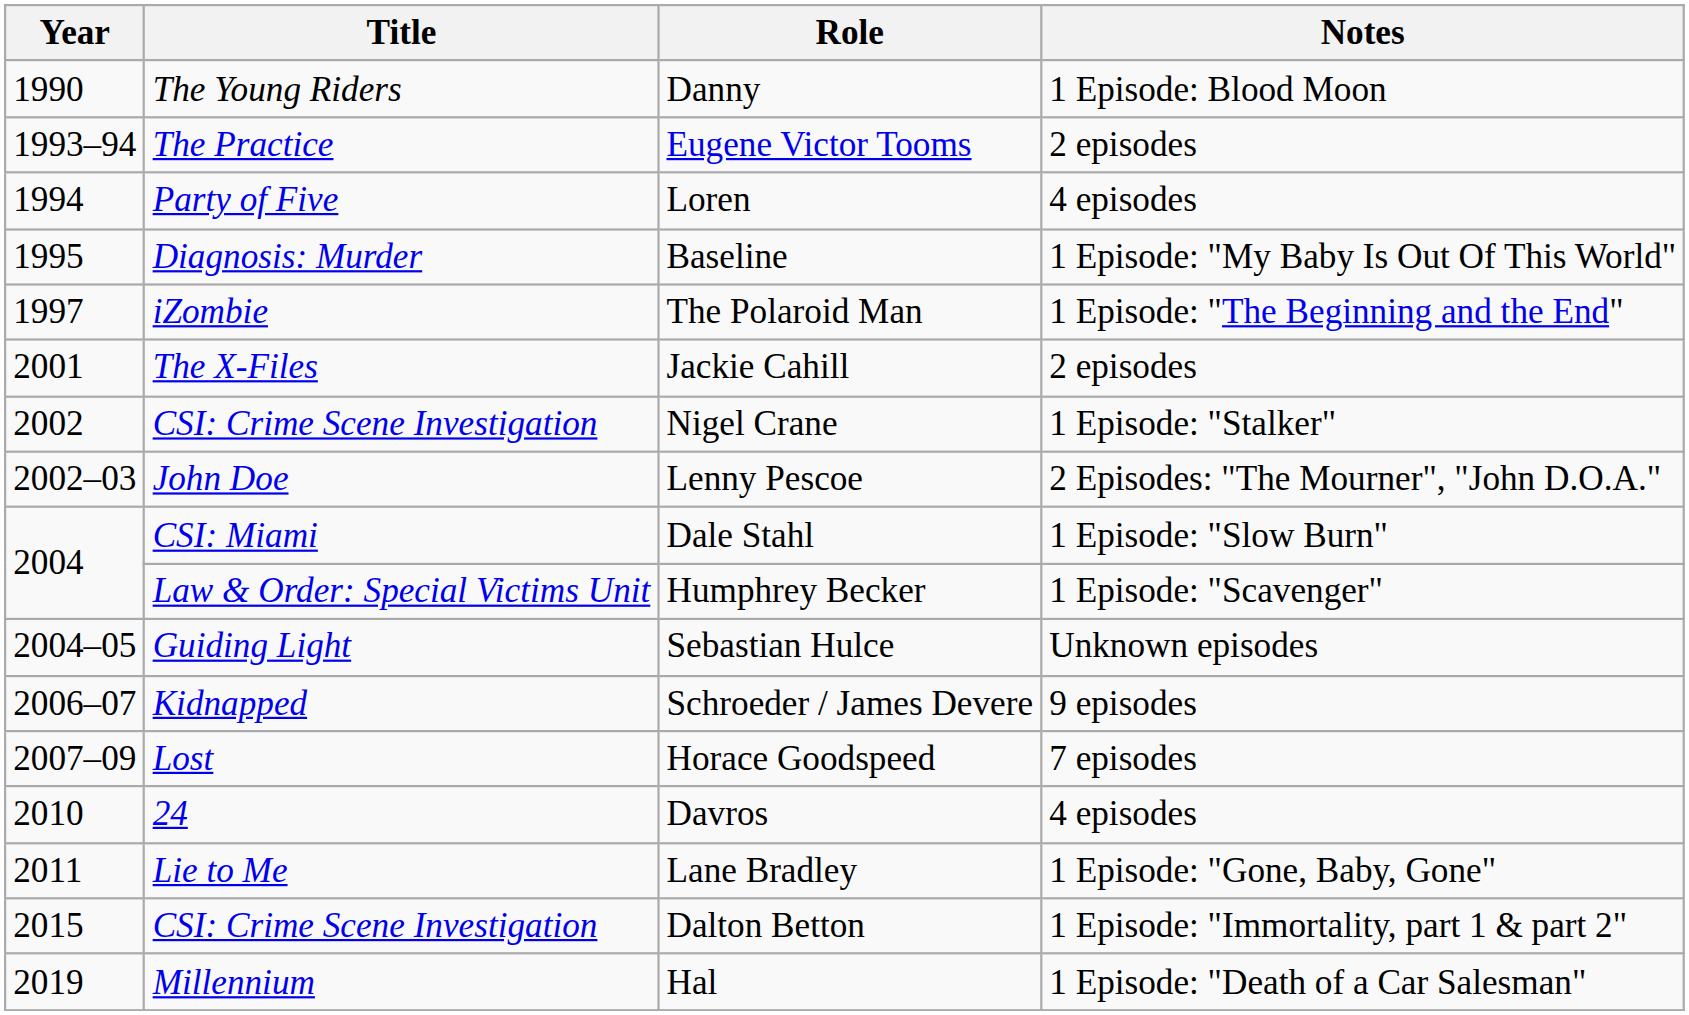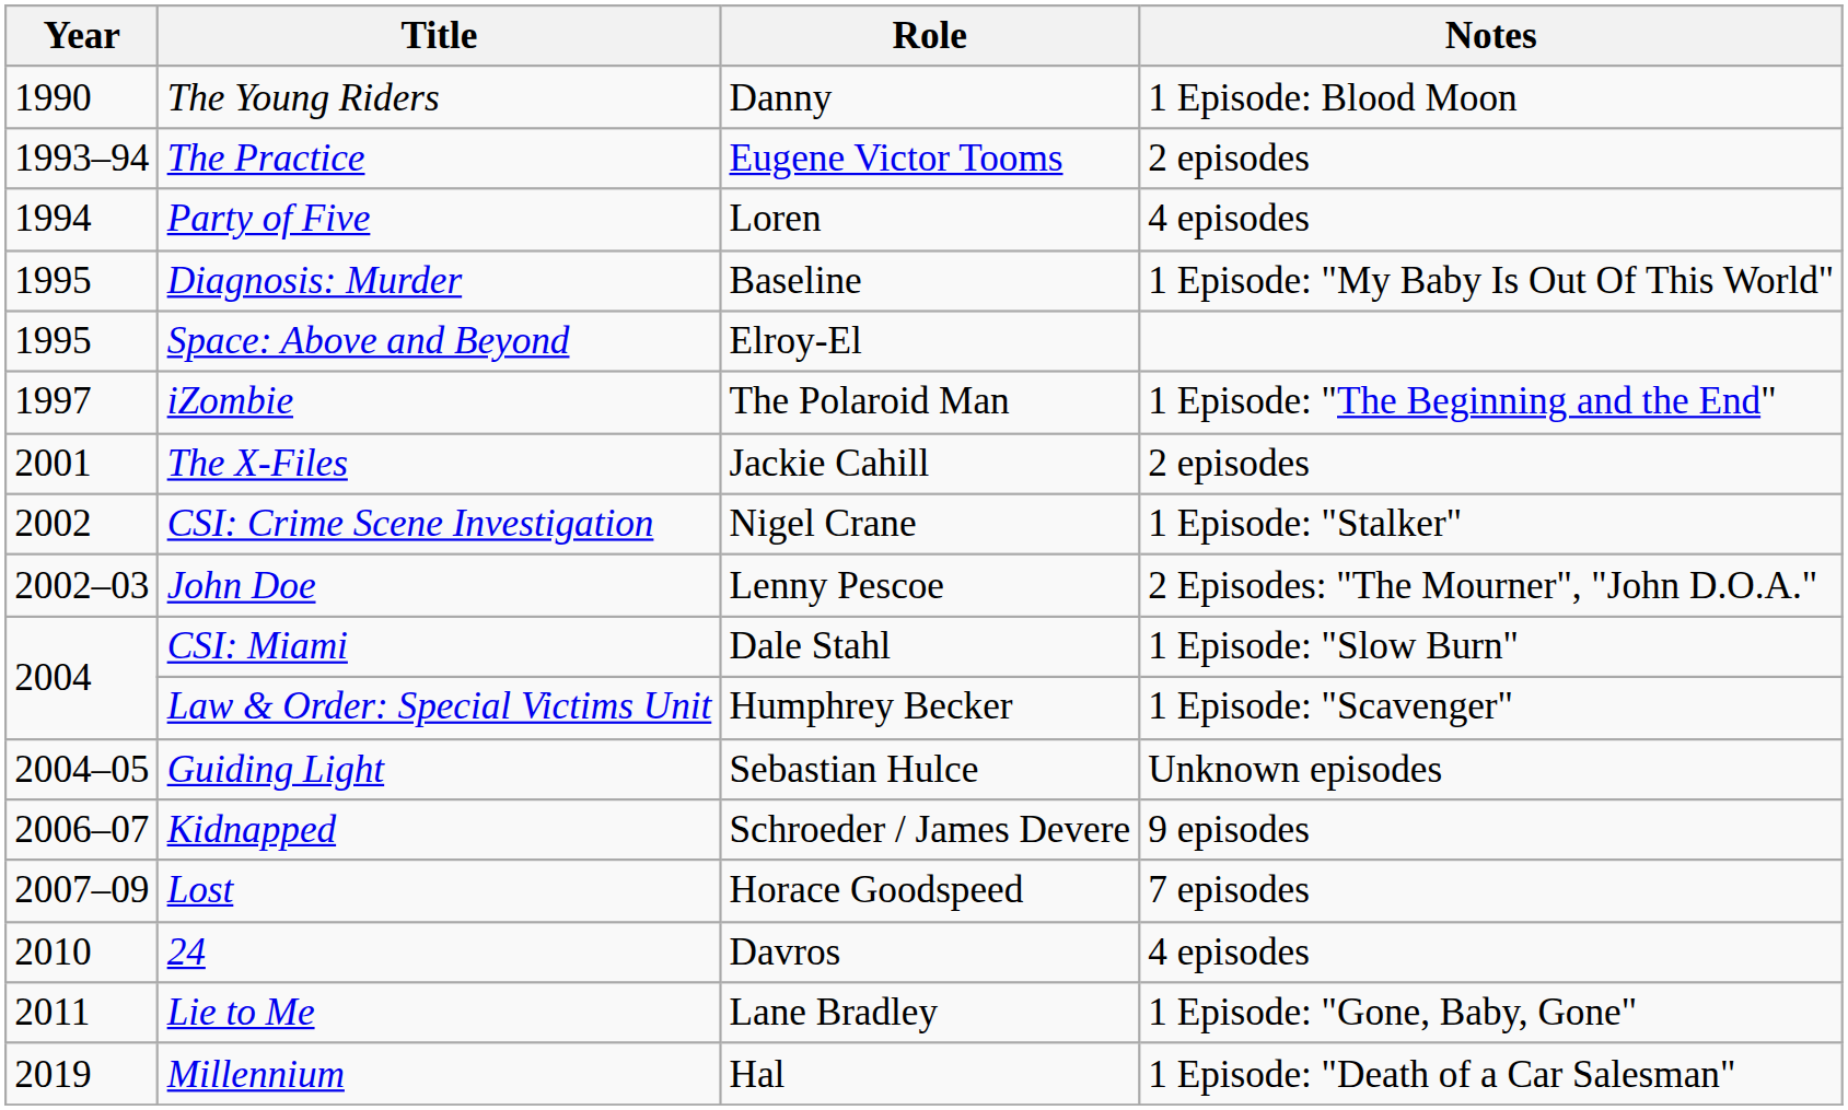+ row: 1995 | Space: Above and Beyond | Elroy-El
- row: 2015 | CSI: Crime Scene Investigation | Dalton Betton | 1 Episode: "Immortality, part 1 & part 2"
